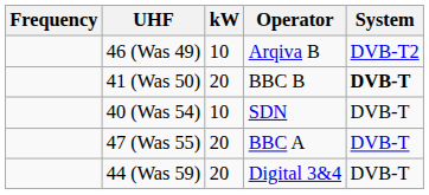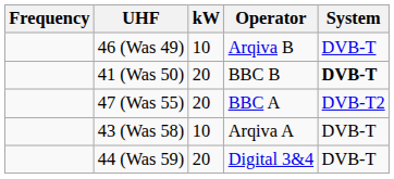46 (Was 49) | System: DVB-T2 -> DVB-T
- row: 40 (Was 54) | 10 | SDN | DVB-T
47 (Was 55) | System: DVB-T -> DVB-T2
+ row: 43 (Was 58) | 10 | Arqiva A | DVB-T
